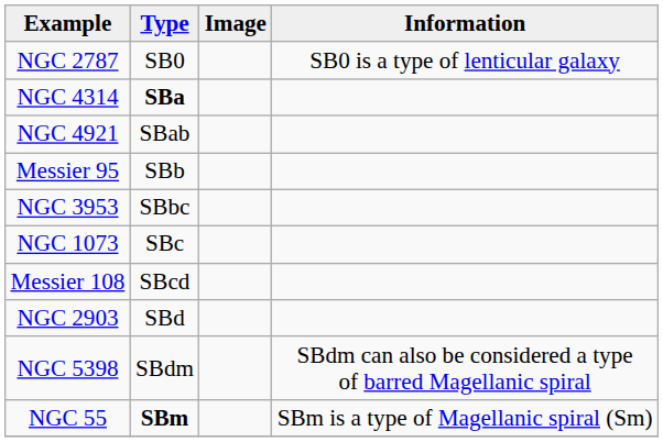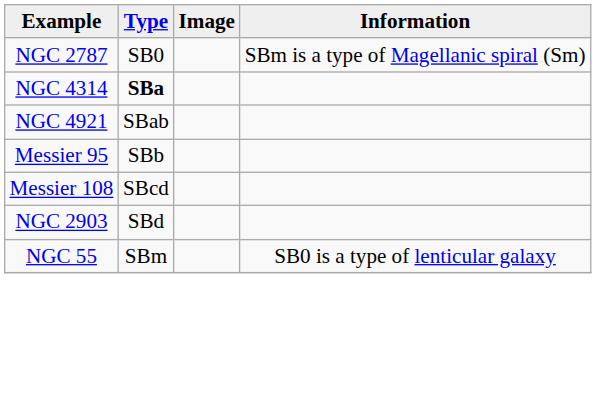NGC 2787 | Information: SB0 is a type of lenticular galaxy -> SBm is a type of Magellanic spiral (Sm)
- row: NGC 3953 | SBbc
- row: NGC 1073 | SBc
- row: NGC 5398 | SBdm | SBdm can also be considered a type of barred Magellanic spiral
NGC 55 | Type: bold -> normal
NGC 55 | Information: SBm is a type of Magellanic spiral (Sm) -> SB0 is a type of lenticular galaxy
